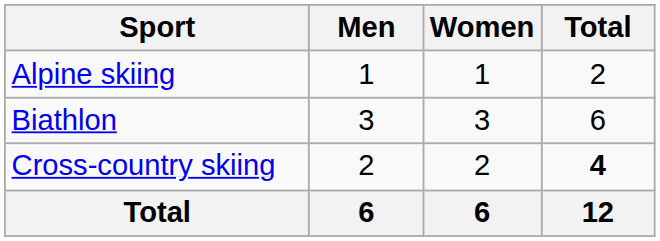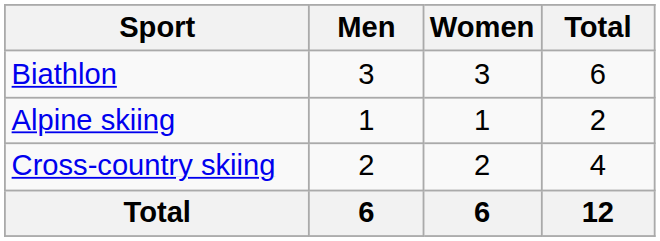rows swapped: Alpine skiing <-> Biathlon
Cross-country skiing | Total: bold -> normal
